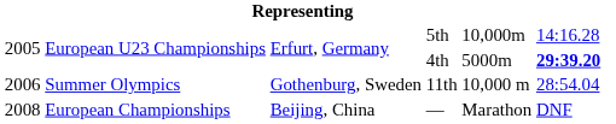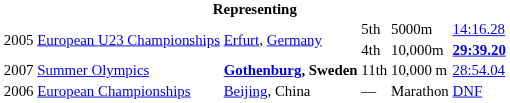5th | column 5: 10,000m -> 5000m
4th | column 5: 5000m -> 10,000m
11th | column 1: 2006 -> 2007
11th | column 3: normal -> bold
— | column 1: 2008 -> 2006
